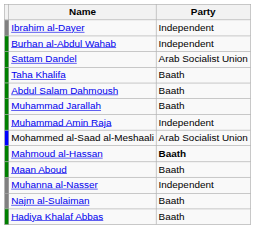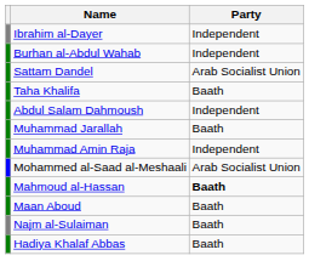Abdul Salam Dahmoush | Party: Baath -> Independent
- row: Muhanna al-Nasser | Independent
